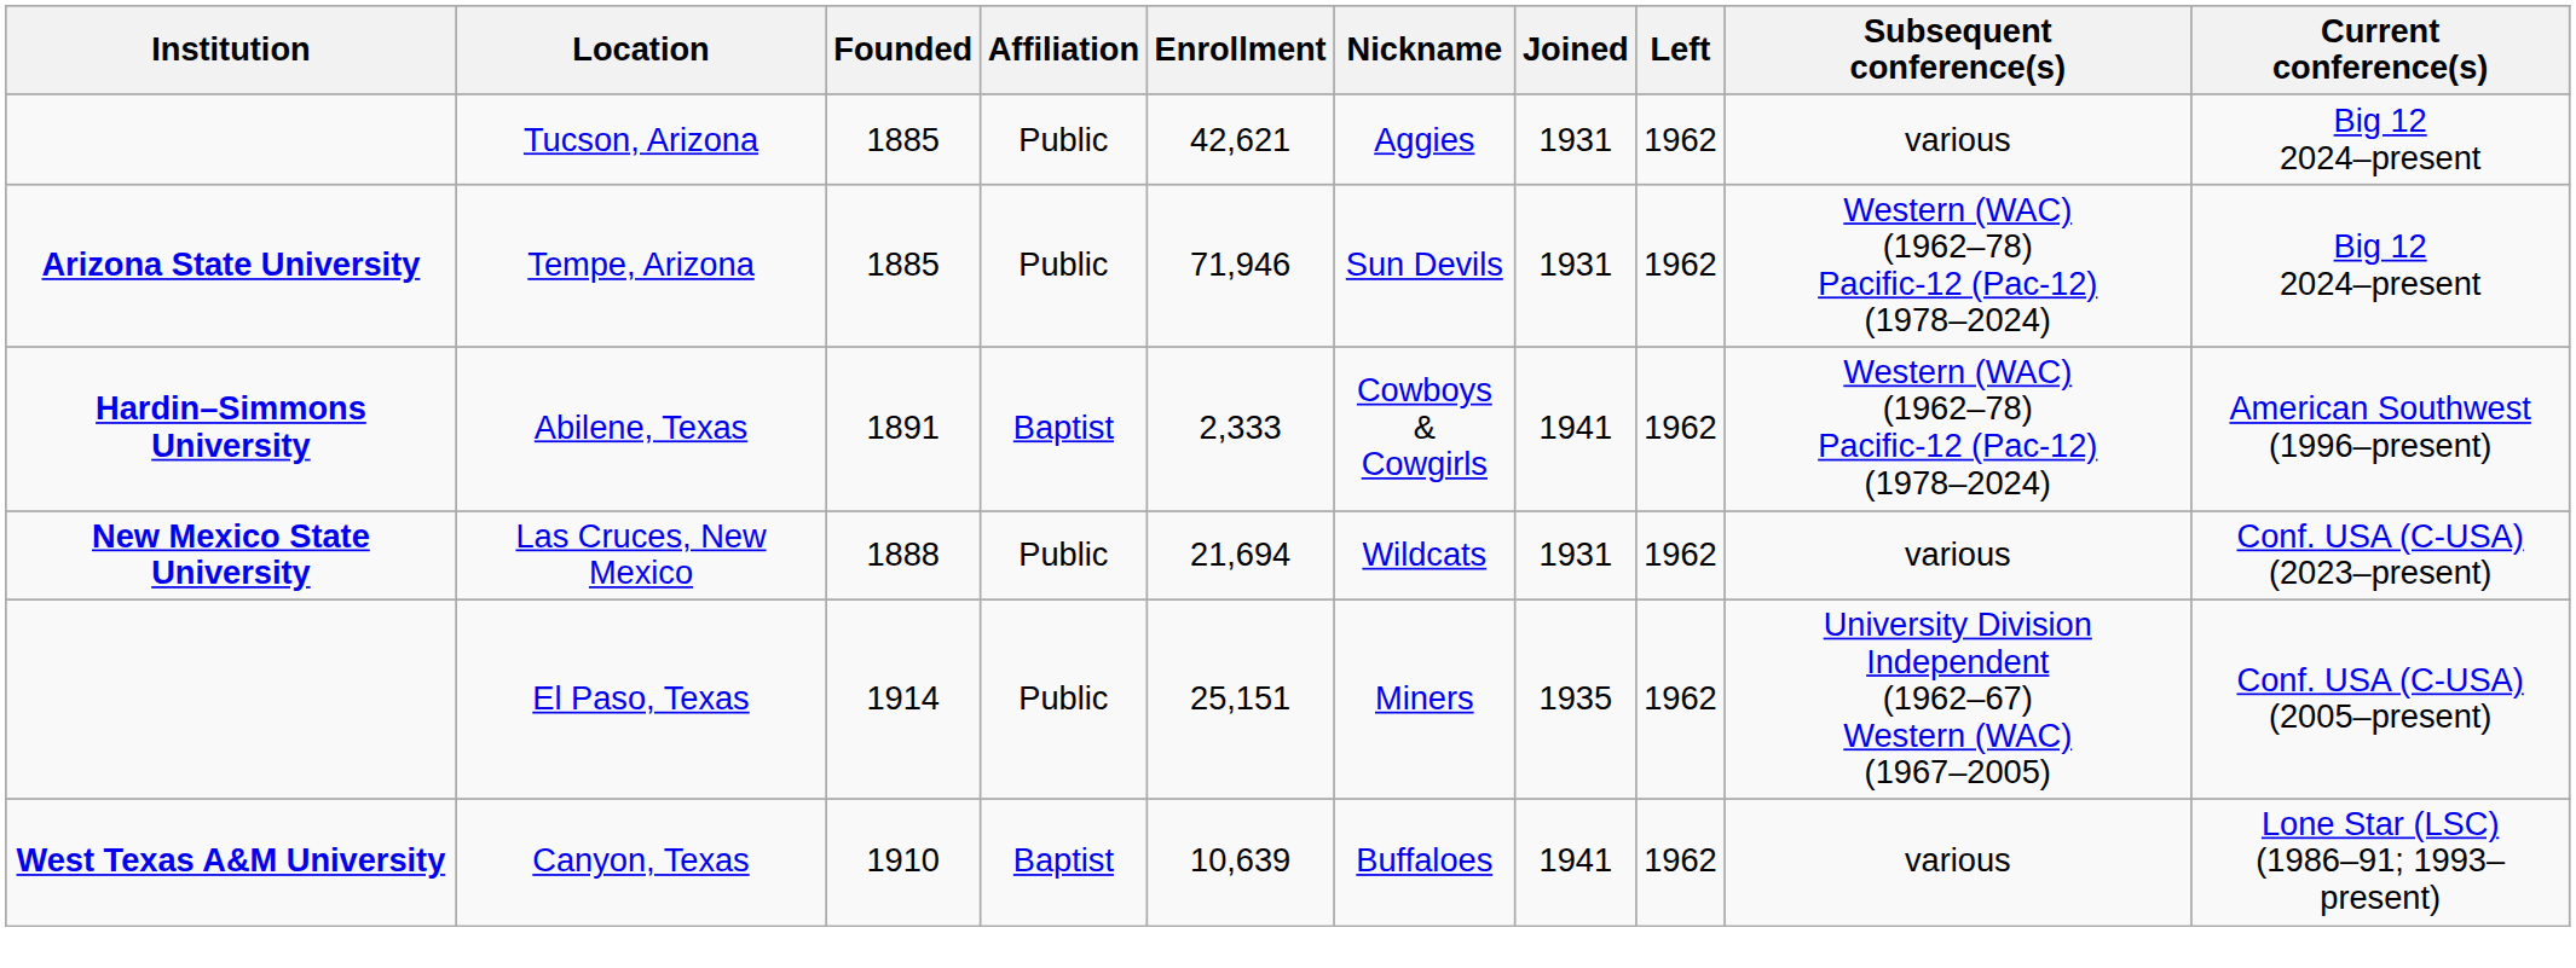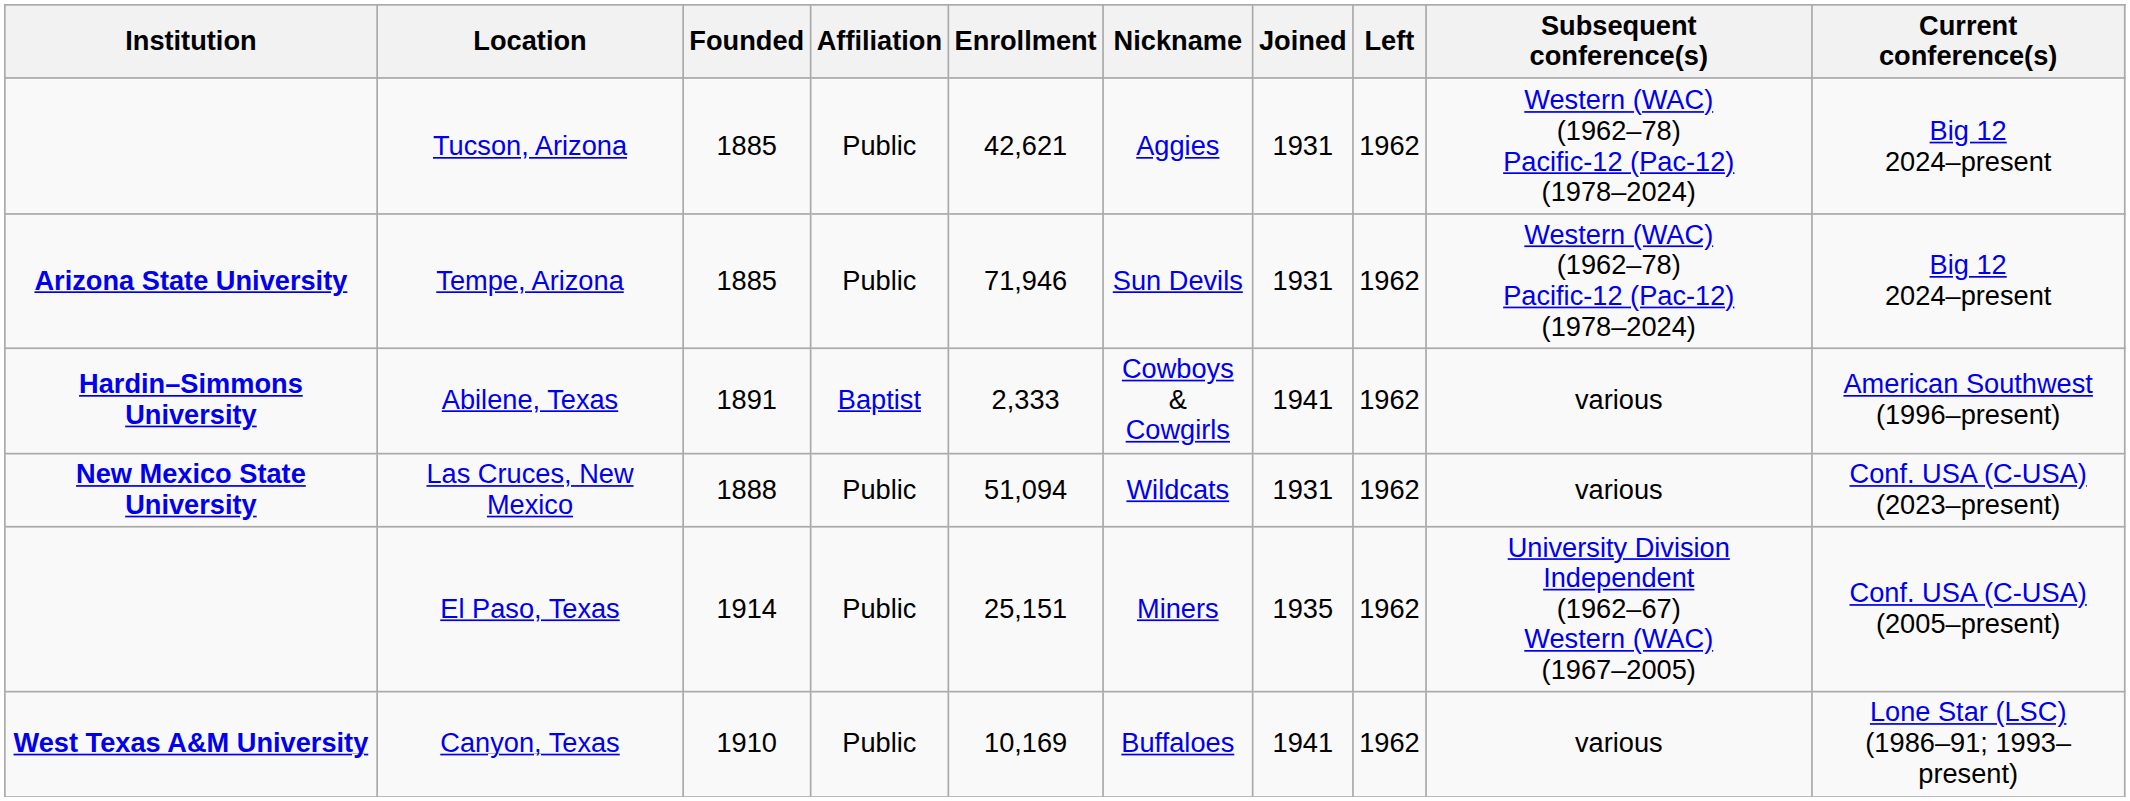Tucson, Arizona | Subsequent conference(s): various -> Western (WAC) (1962–78) Pacific-12 (Pac-12) (1978–2024)
Abilene, Texas | Subsequent conference(s): Western (WAC) (1962–78) Pacific-12 (Pac-12) (1978–2024) -> various
Las Cruces, New Mexico | Enrollment: 21,694 -> 51,094
Canyon, Texas | Affiliation: Baptist -> Public
Canyon, Texas | Enrollment: 10,639 -> 10,169
